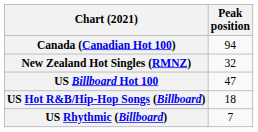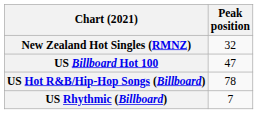- row: Canada (Canadian Hot 100) | 94
US Hot R&B/Hip-Hop Songs (Billboard) | Peak position: 18 -> 78
